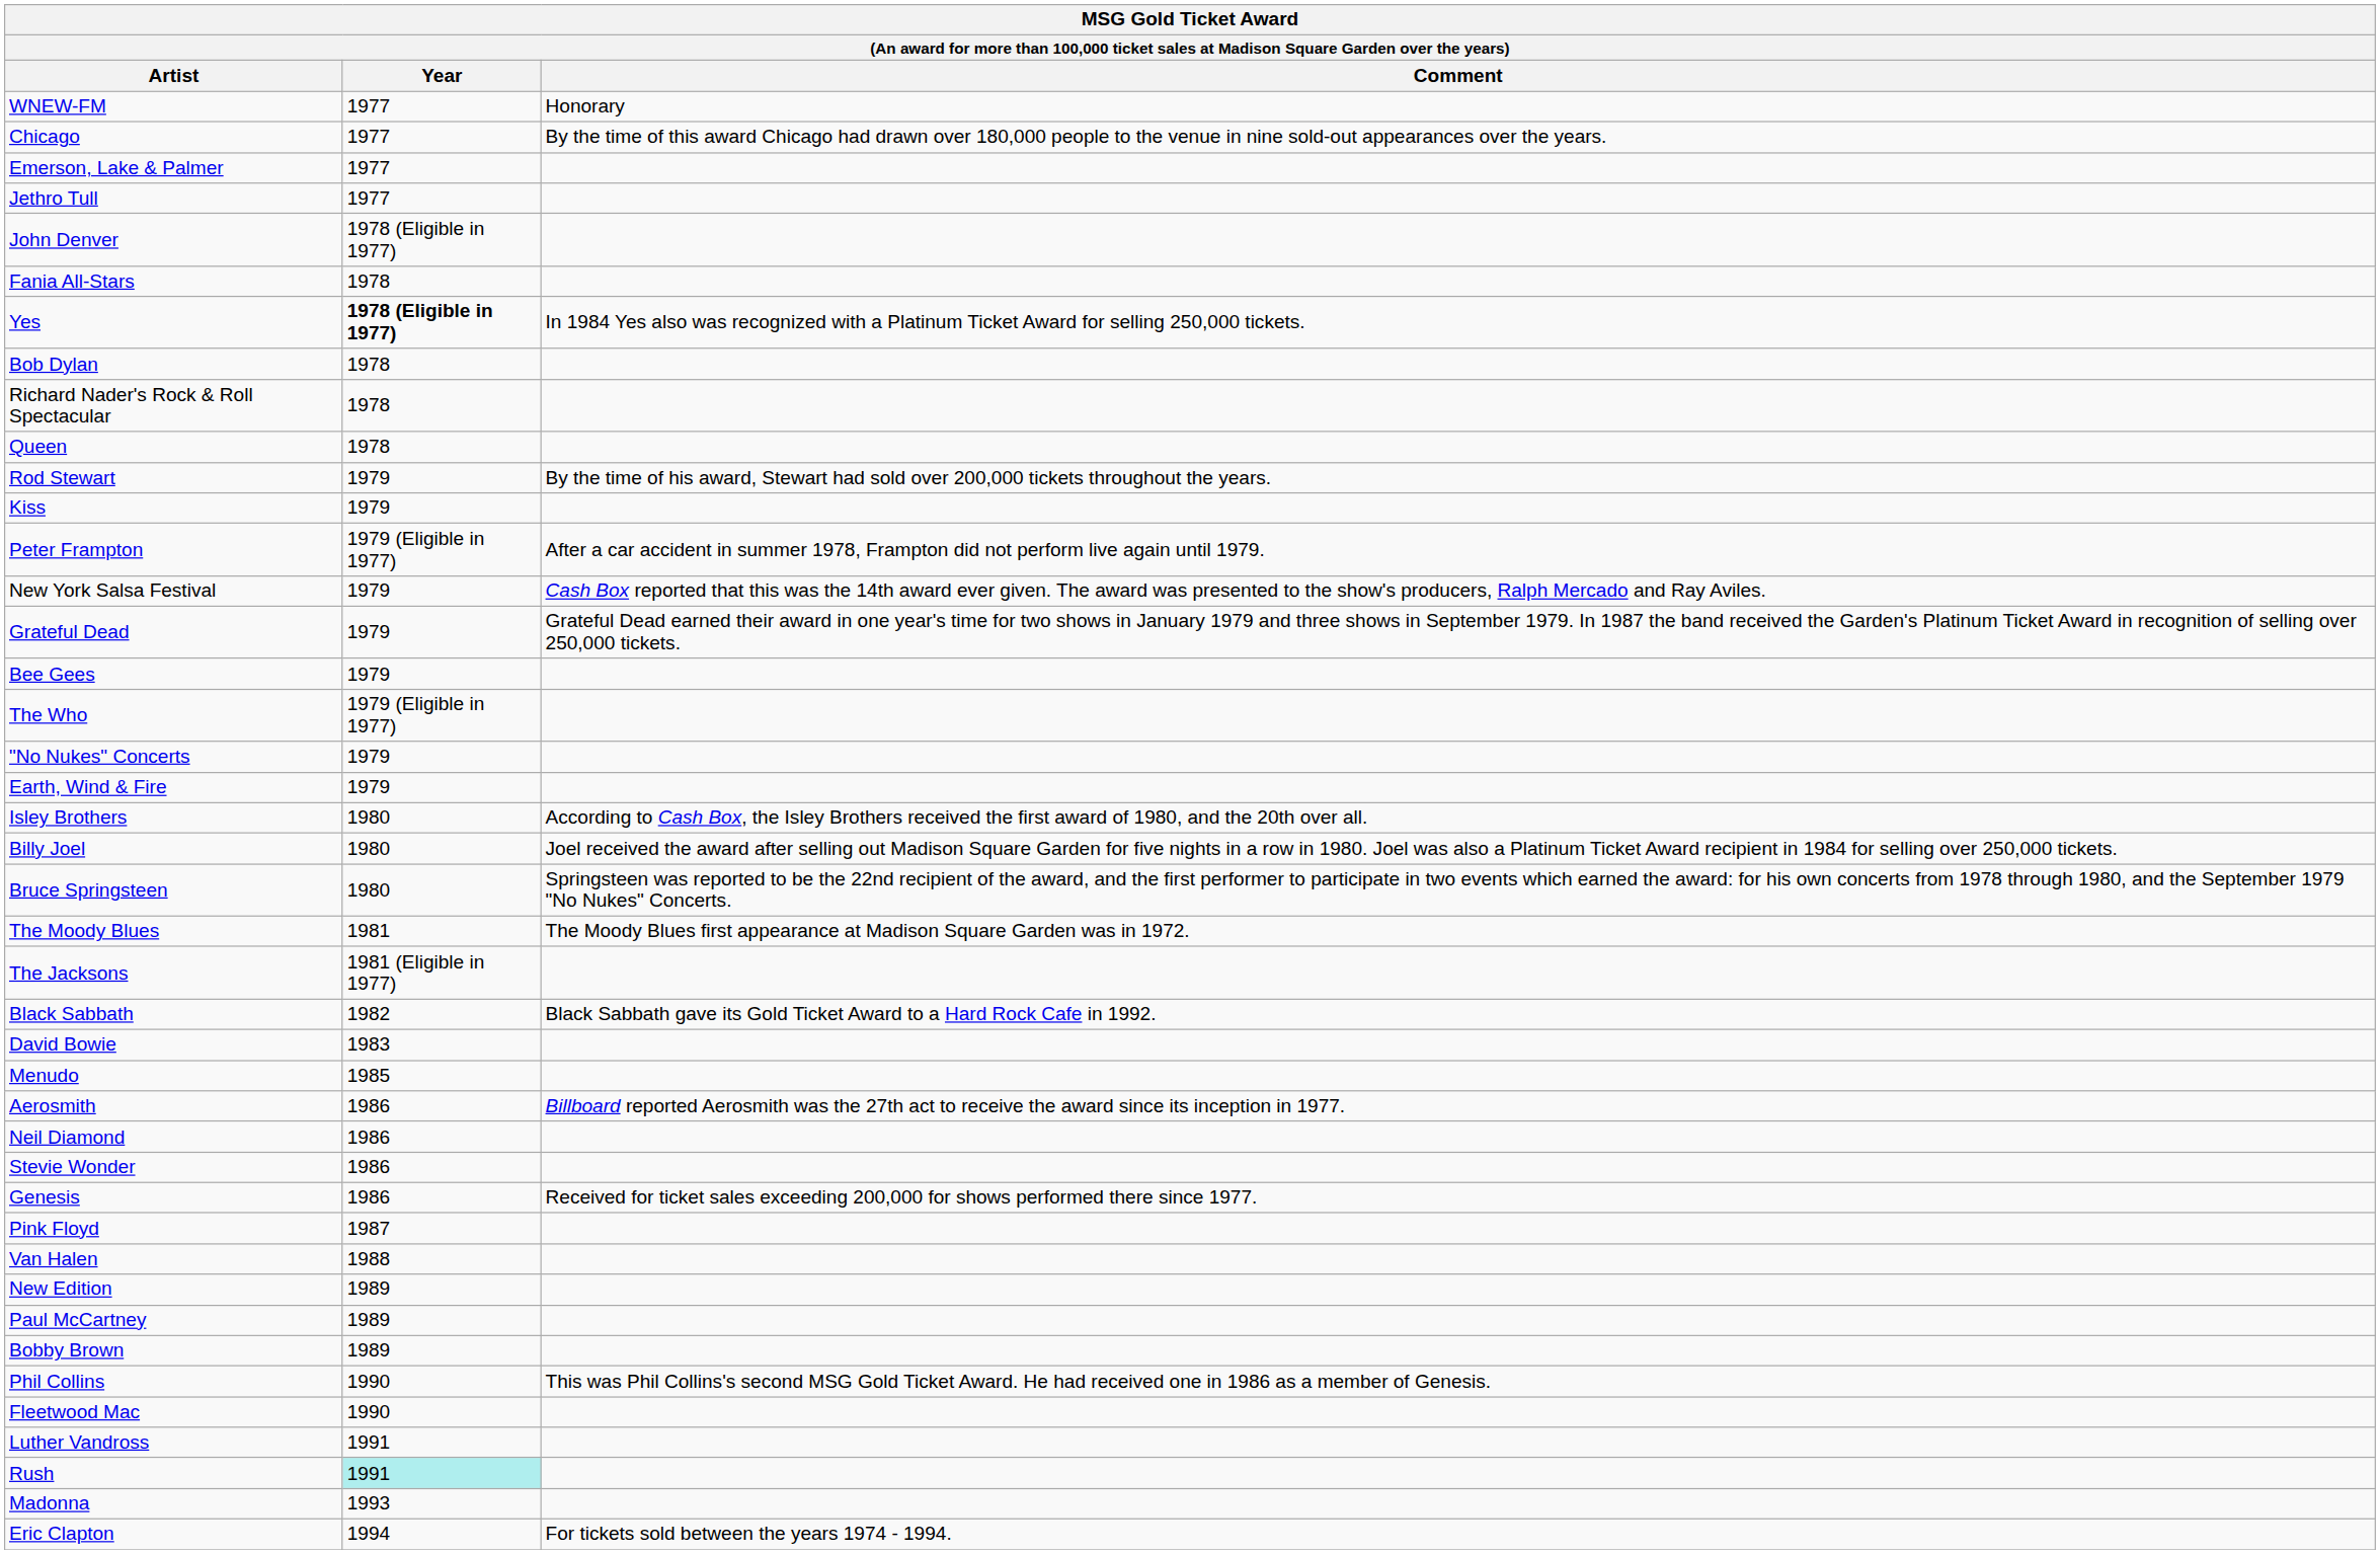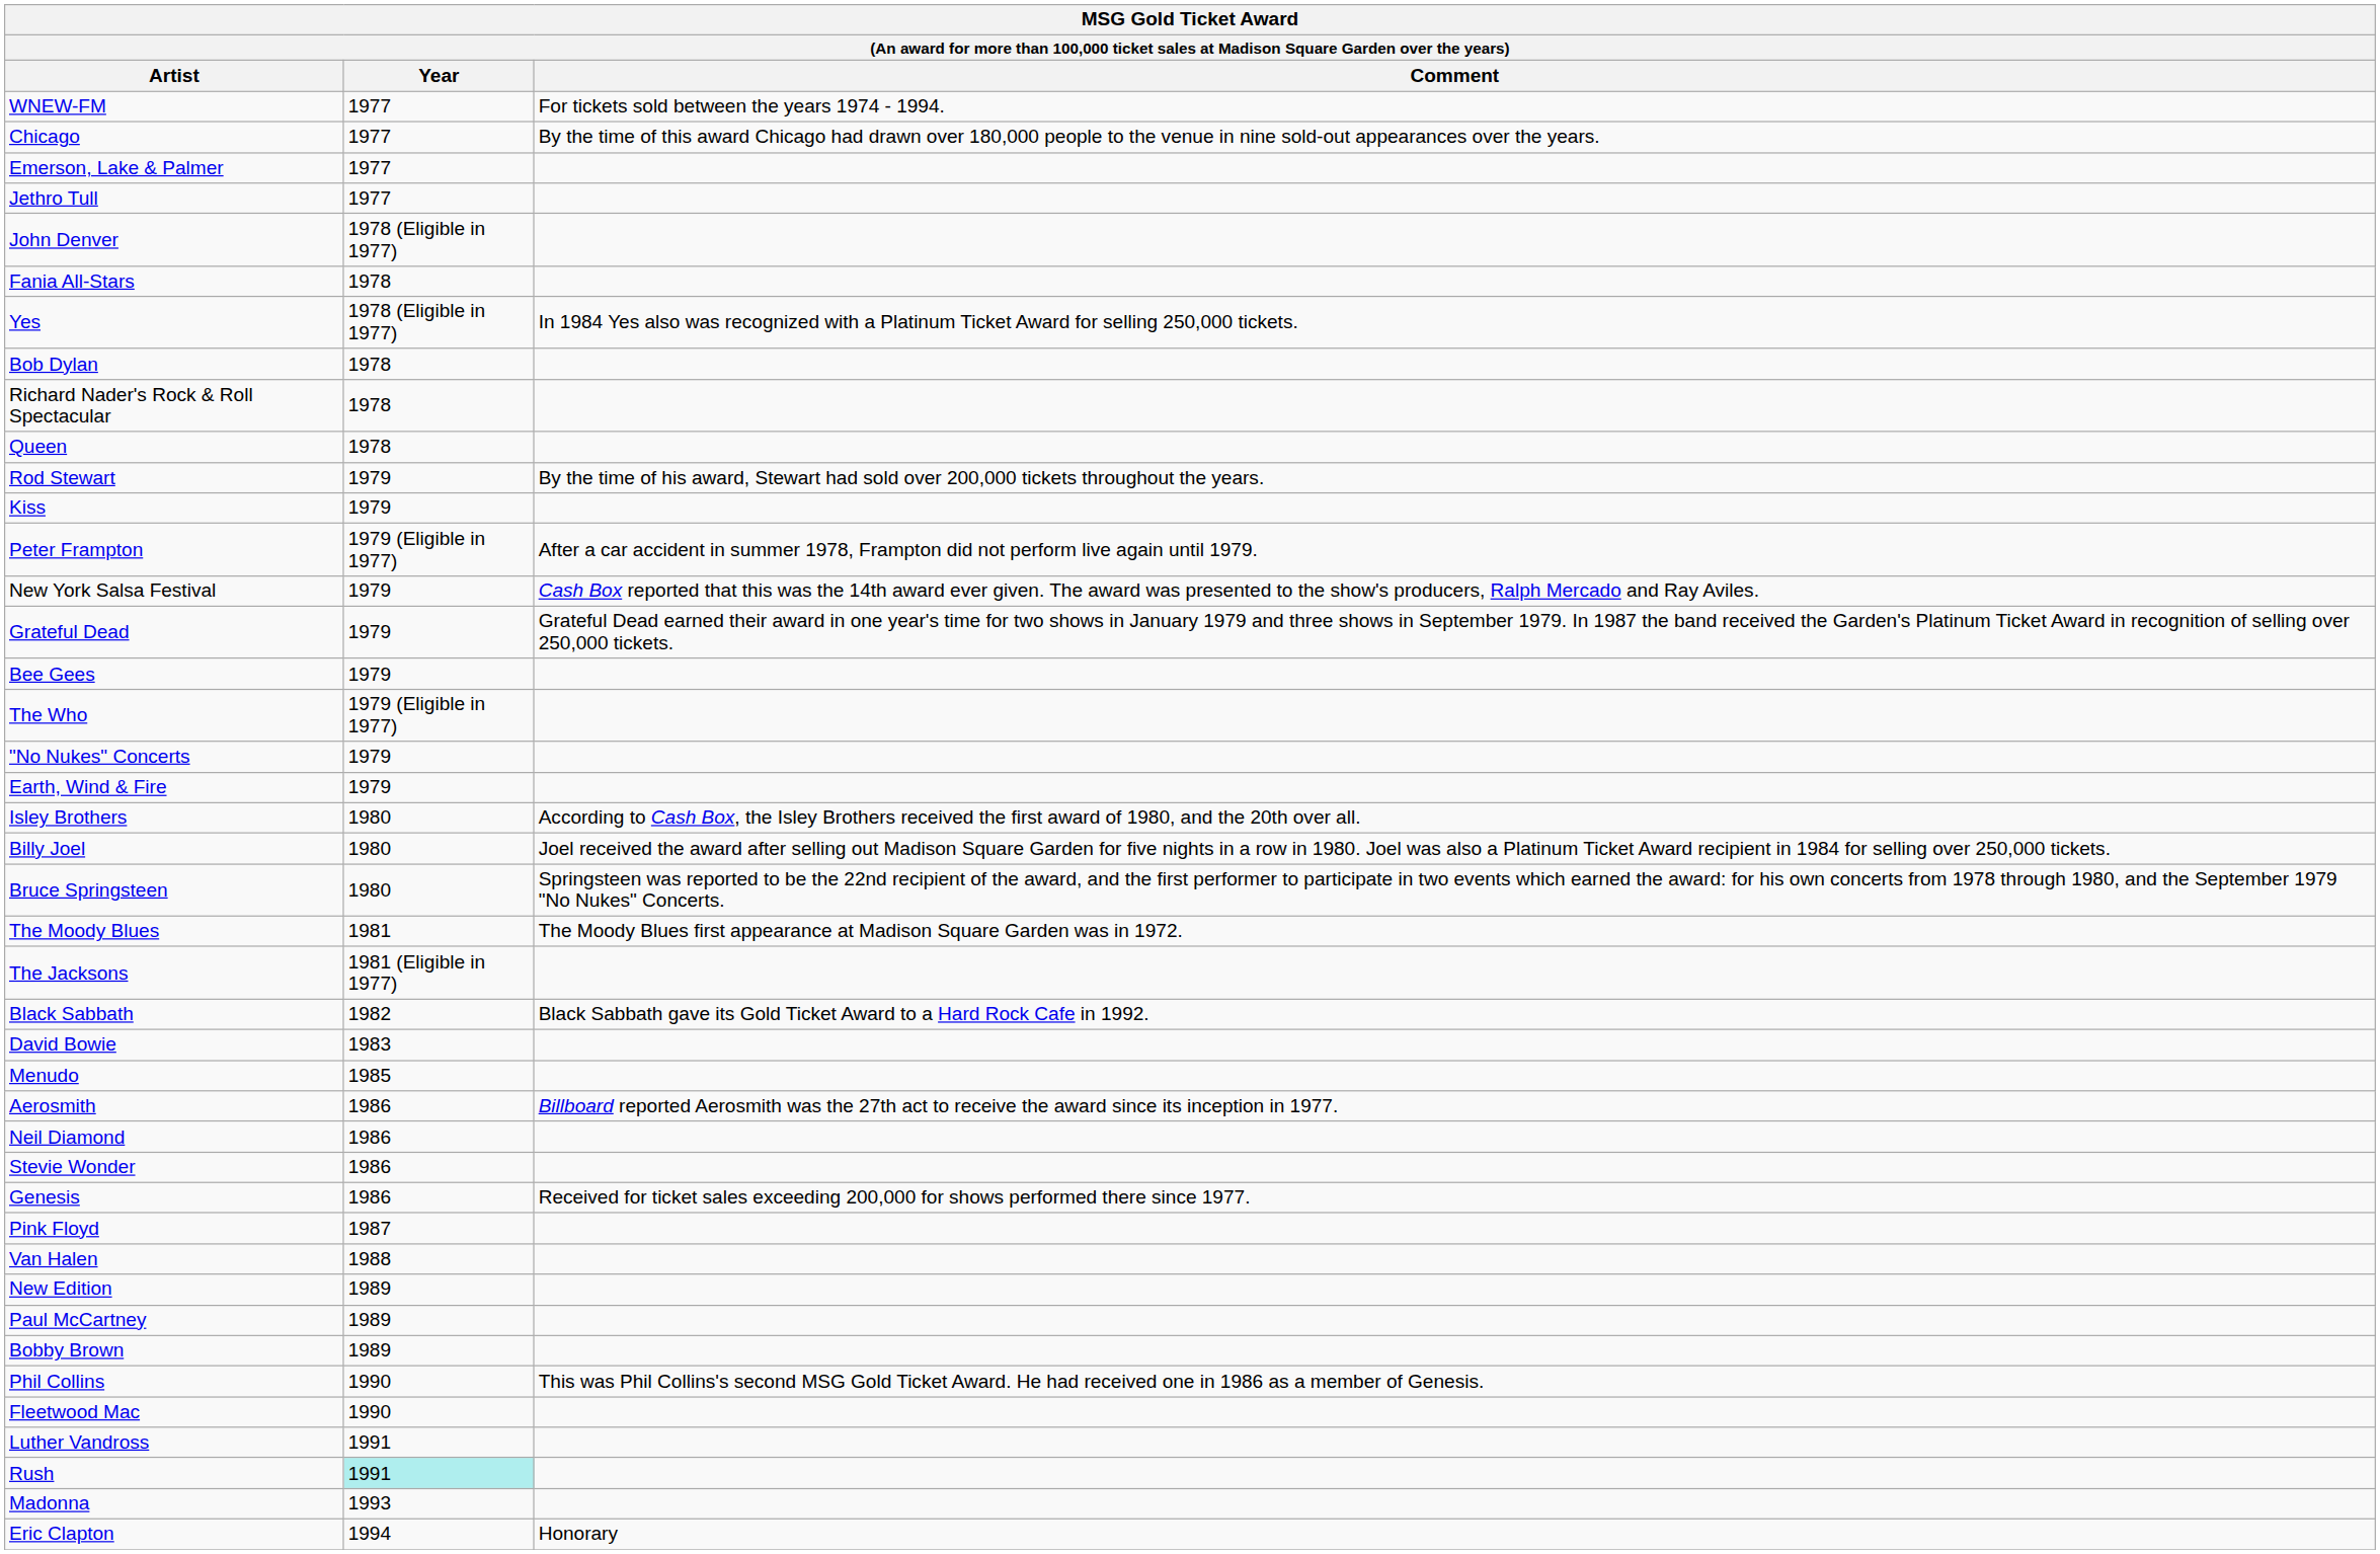WNEW-FM | Comment: Honorary -> For tickets sold between the years 1974 - 1994.
Yes | Year: bold -> normal
Eric Clapton | Comment: For tickets sold between the years 1974 - 1994. -> Honorary
